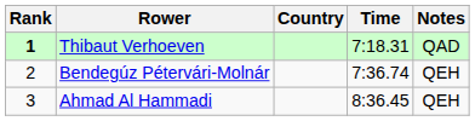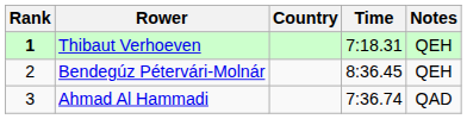Thibaut Verhoeven | Notes: QAD -> QEH
Bendegúz Pétervári-Molnár | Time: 7:36.74 -> 8:36.45
Ahmad Al Hammadi | Time: 8:36.45 -> 7:36.74
Ahmad Al Hammadi | Notes: QEH -> QAD
